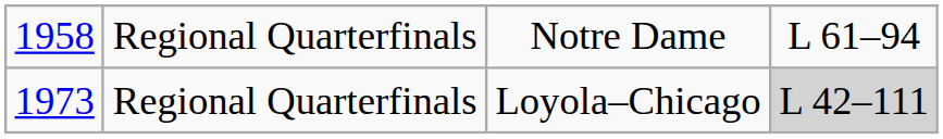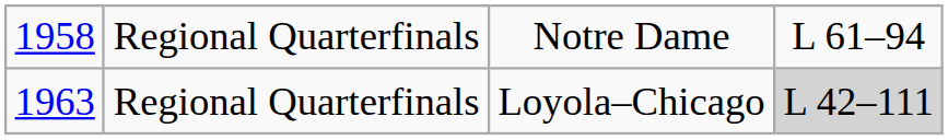Regional Quarterfinals / Loyola–Chicago | column 1: 1973 -> 1963
